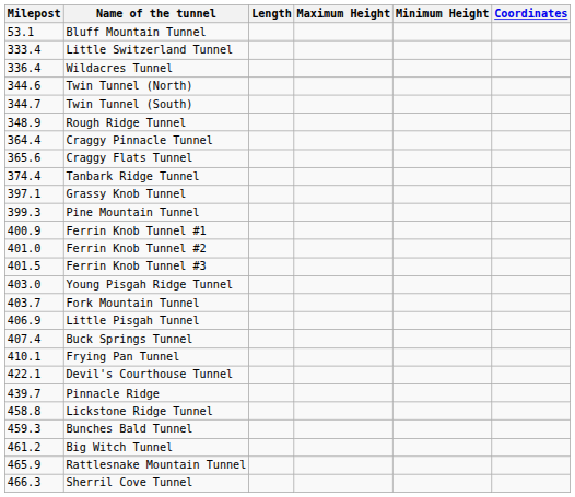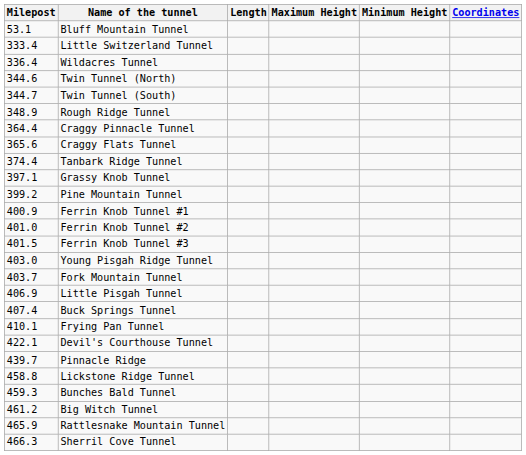Pine Mountain Tunnel | Milepost: 399.3 -> 399.2
